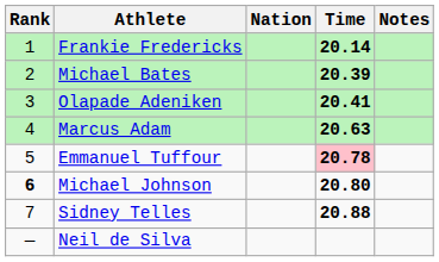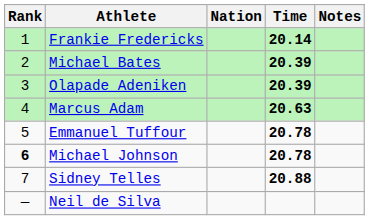Olapade Adeniken | Time: 20.41 -> 20.39
Emmanuel Tuffour | Time: pink background -> no background
Michael Johnson | Time: 20.80 -> 20.78
